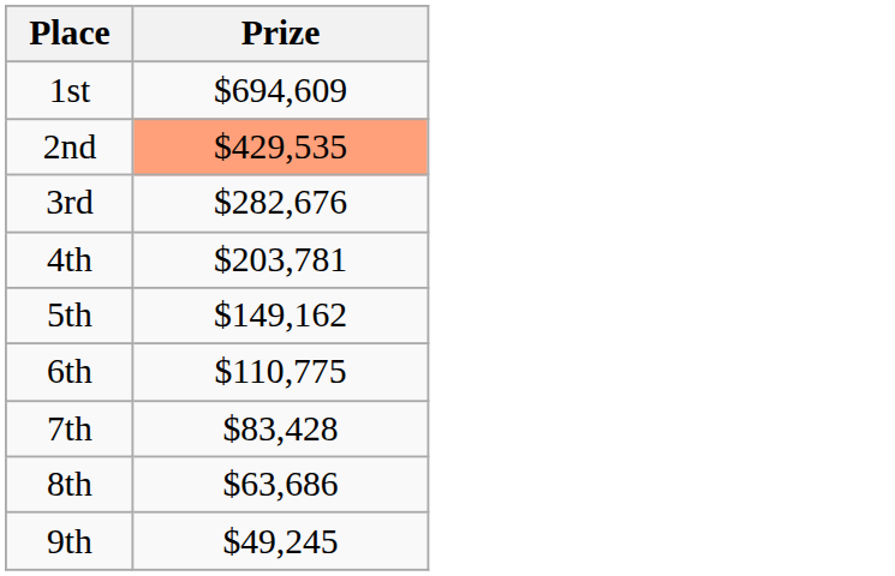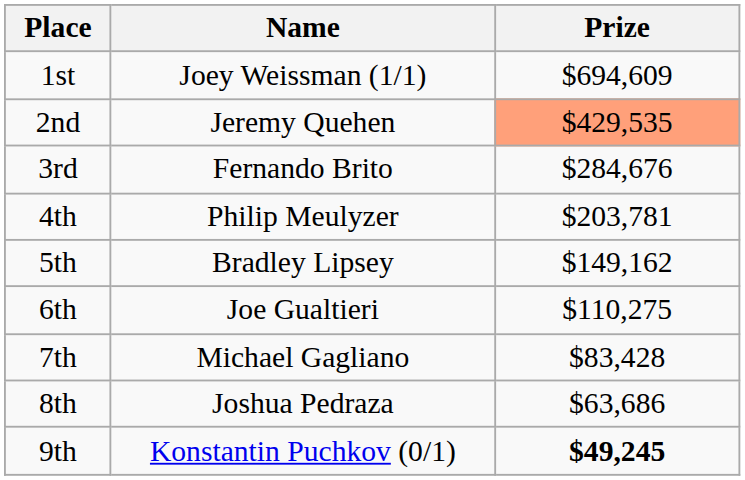+ column: Name | Joey Weissman (1/1) | Jeremy Quehen | Fernando Brito | Philip Meulyzer | Bradley Lipsey | Joe Gualtieri | Michael Gagliano | Joshua Pedraza | Konstantin Puchkov (0/1)
3rd | Prize: $282,676 -> $284,676
6th | Prize: $110,775 -> $110,275
9th | Prize: normal -> bold
